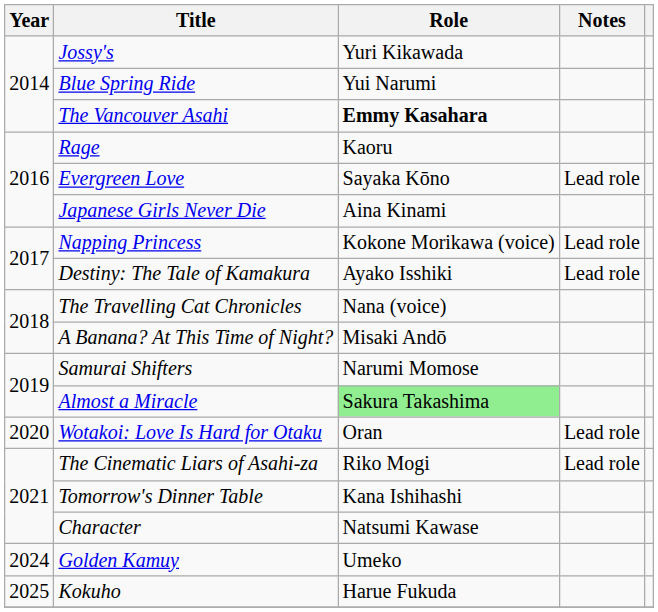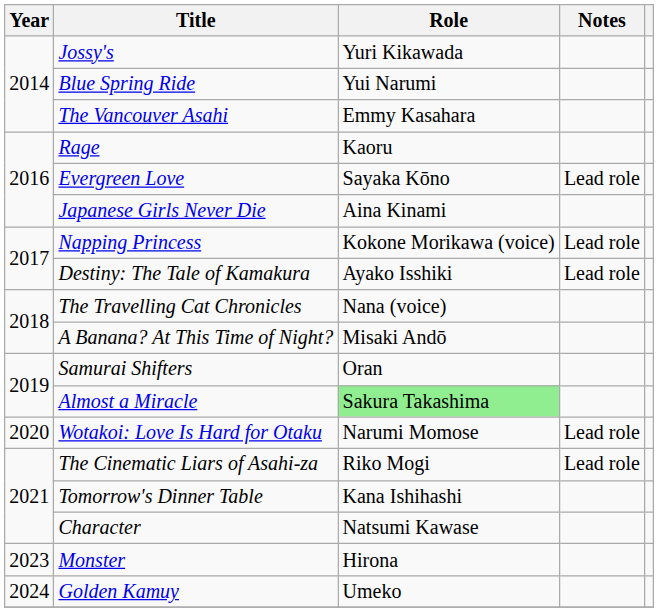The Vancouver Asahi | Role: bold -> normal
Samurai Shifters | Role: Narumi Momose -> Oran
Wotakoi: Love Is Hard for Otaku | Role: Oran -> Narumi Momose
+ row: 2023 | Monster | Hirona
- row: 2025 | Kokuho | Harue Fukuda
